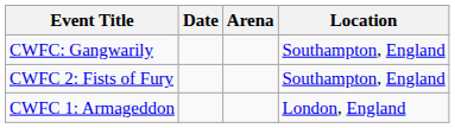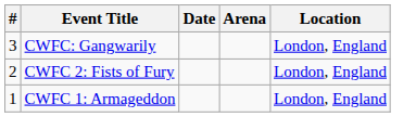+ column: # | 3 | 2 | 1
CWFC: Gangwarily | Location: Southampton, England -> London, England
CWFC 2: Fists of Fury | Location: Southampton, England -> London, England
